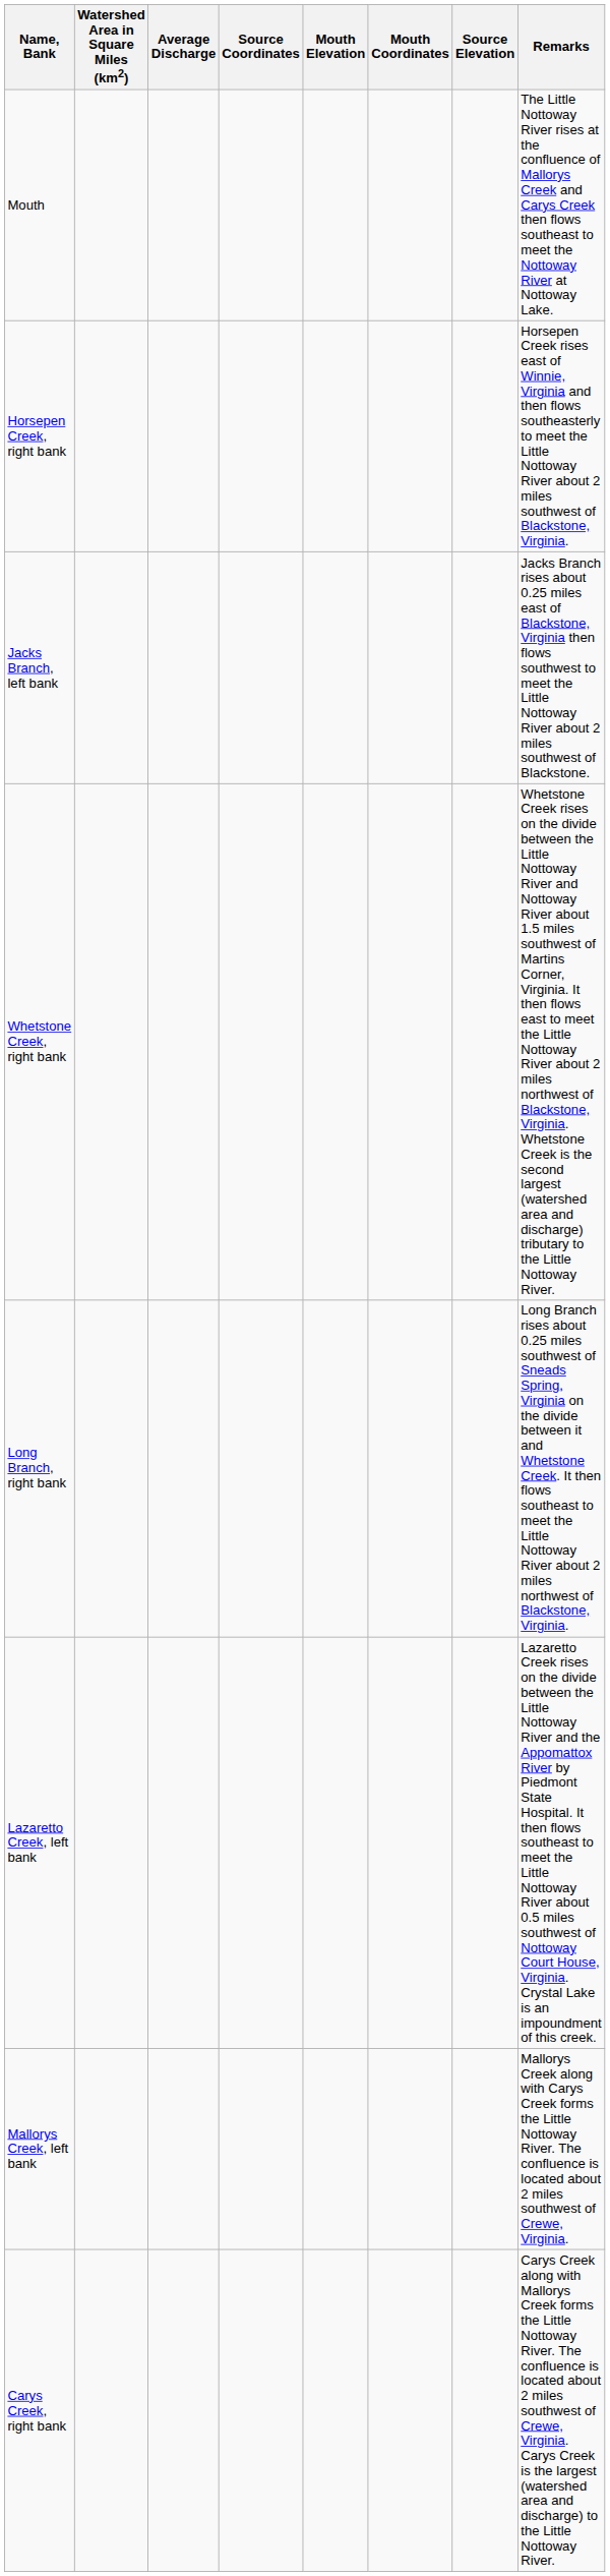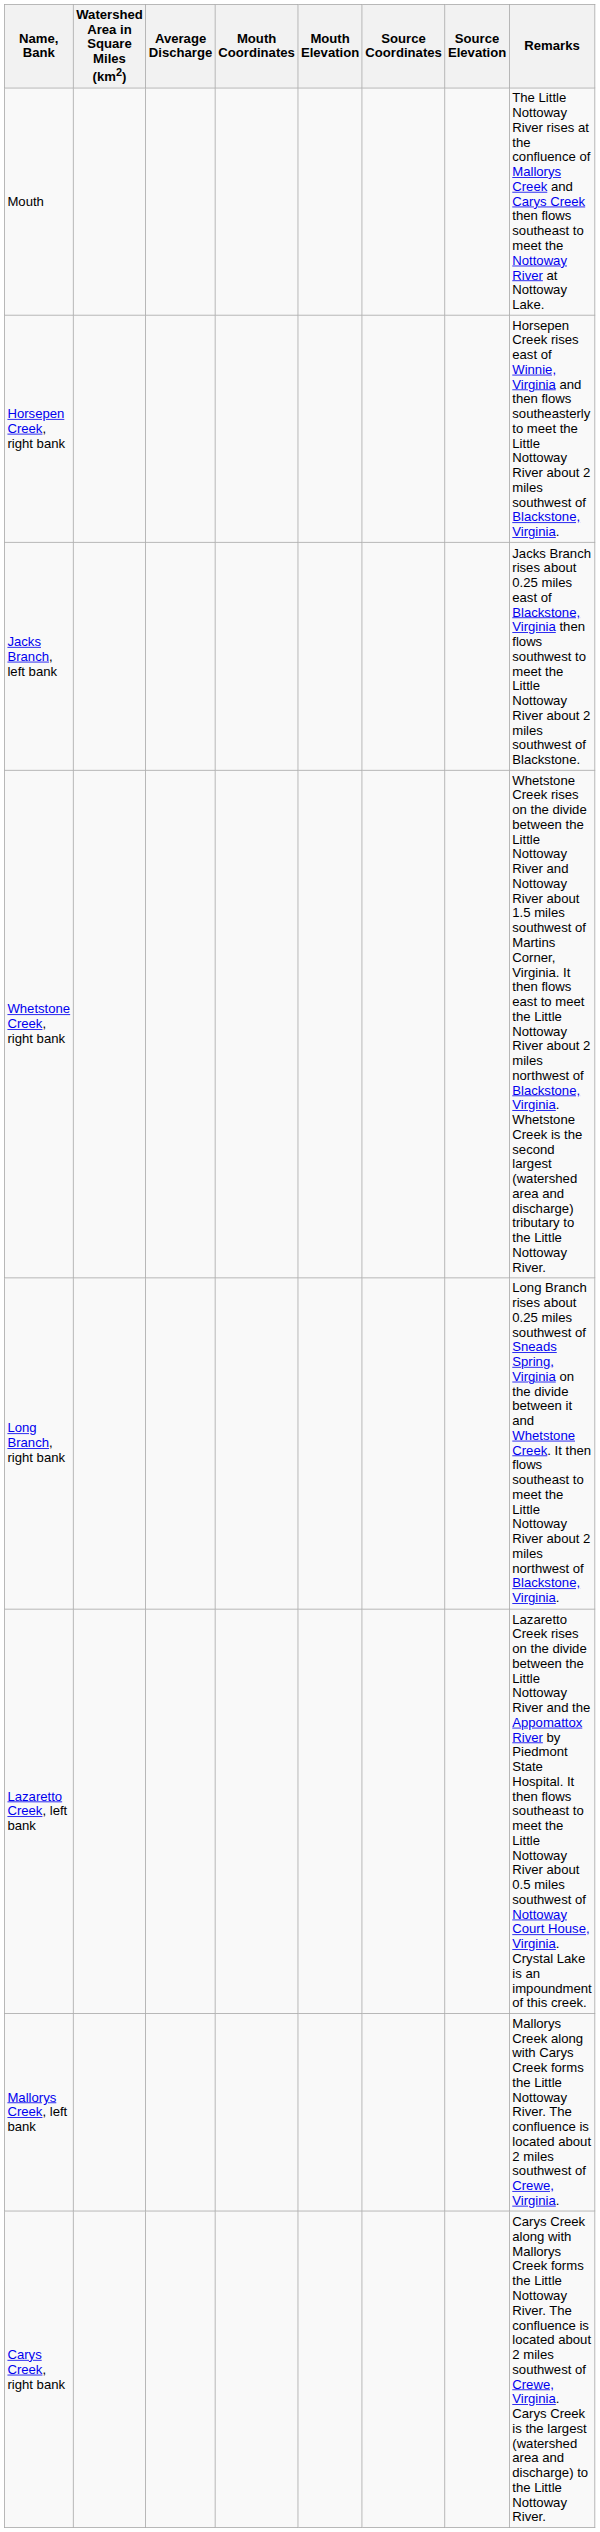columns swapped: Mouth Coordinates <-> Source Coordinates
